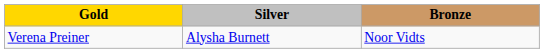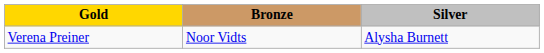columns swapped: Silver <-> Bronze
